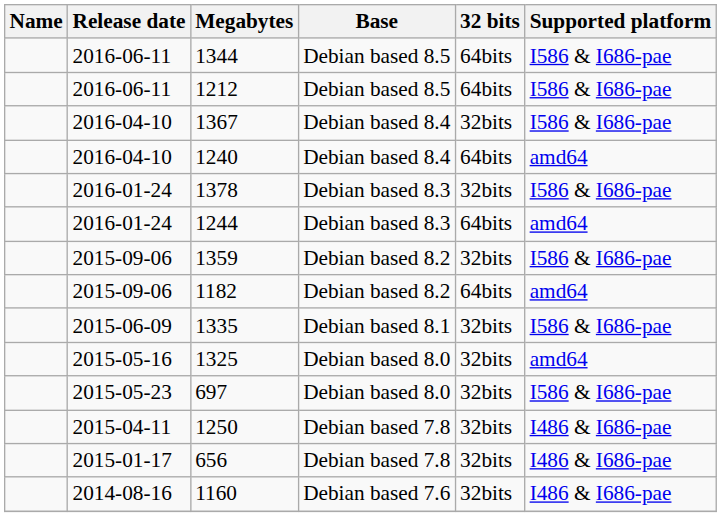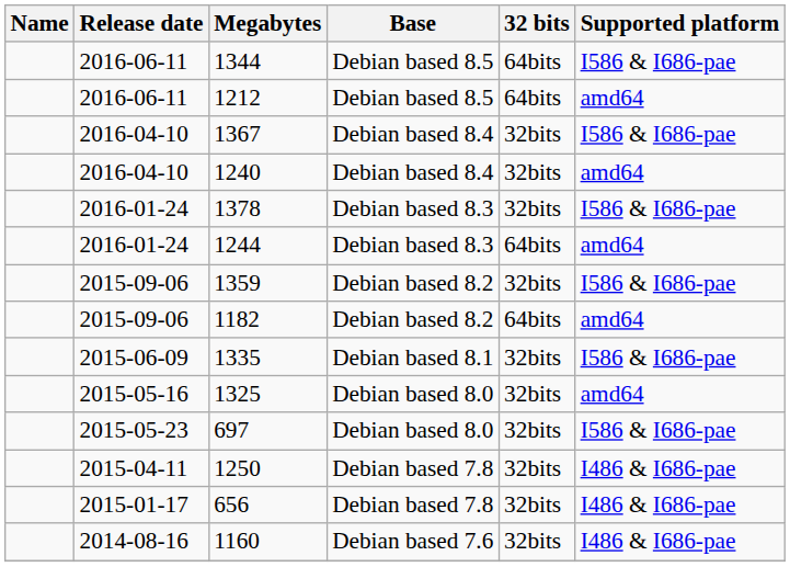1212 | Supported platform: I586 & I686-pae -> amd64
1240 | 32 bits: 64bits -> 32bits
